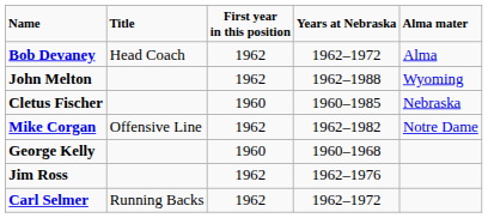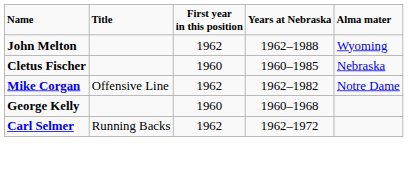- row: Bob Devaney | Head Coach | 1962 | 1962–1972 | Alma
- row: Jim Ross | 1962 | 1962–1976
